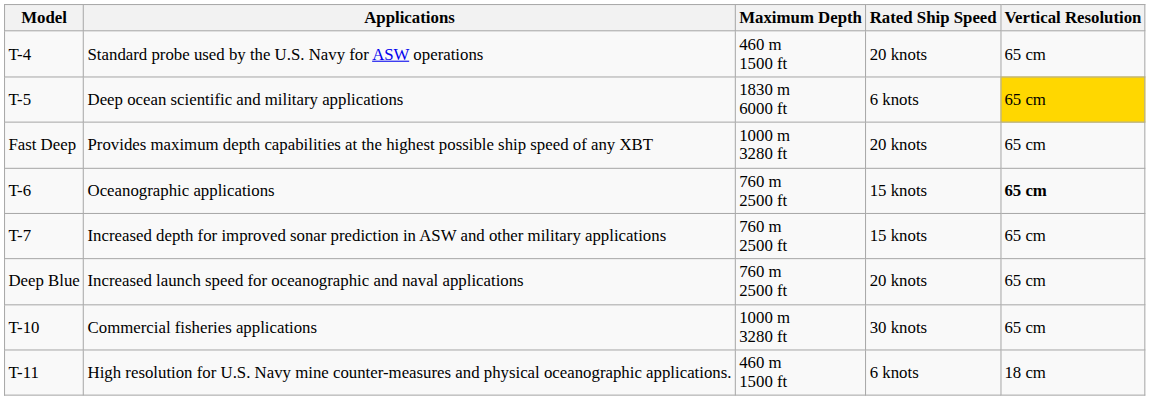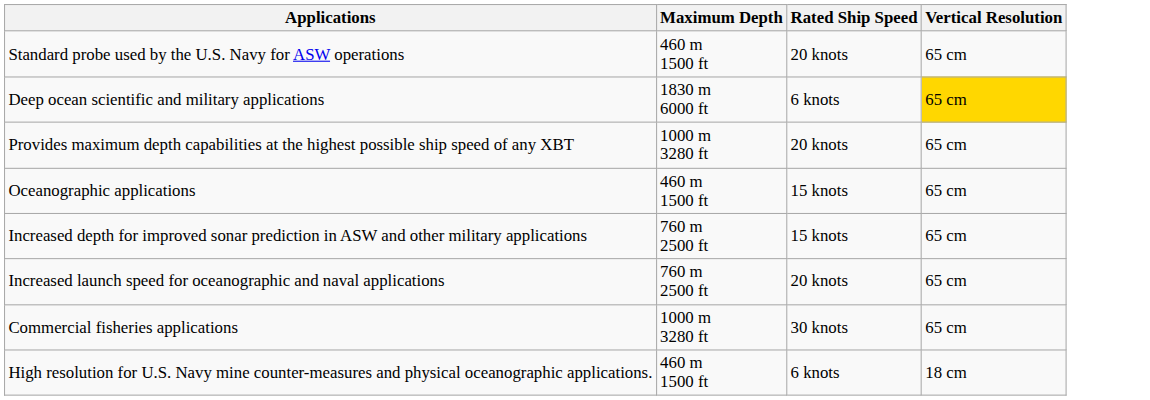- column: Model | T-4 | T-5 | Fast Deep | T-6 | T-7 | Deep Blue | T-10 | T-11
Oceanographic applications | Maximum Depth: 760 m 2500 ft -> 460 m 1500 ft
Oceanographic applications | Vertical Resolution: bold -> normal
